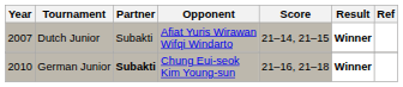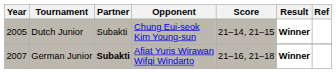Dutch Junior | Year: 2007 -> 2005
Dutch Junior | Opponent: Afiat Yuris Wirawan Wifqi Windarto -> Chung Eui-seok Kim Young-sun
German Junior | Year: 2010 -> 2007
German Junior | Opponent: Chung Eui-seok Kim Young-sun -> Afiat Yuris Wirawan Wifqi Windarto
